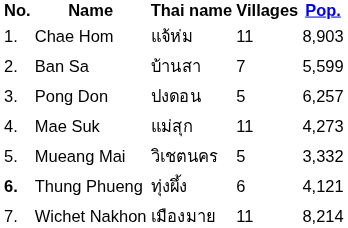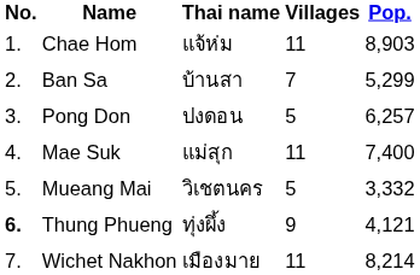Ban Sa | Pop.: 5,599 -> 5,299
Mae Suk | Pop.: 4,273 -> 7,400
Thung Phueng | Villages: 6 -> 9
